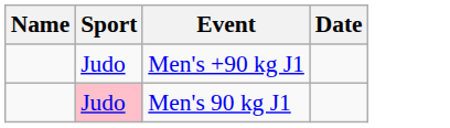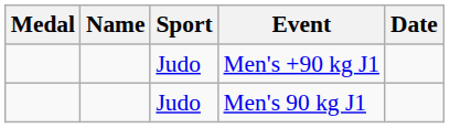+ column: Medal
Men's 90 kg J1 | Sport: pink background -> no background
